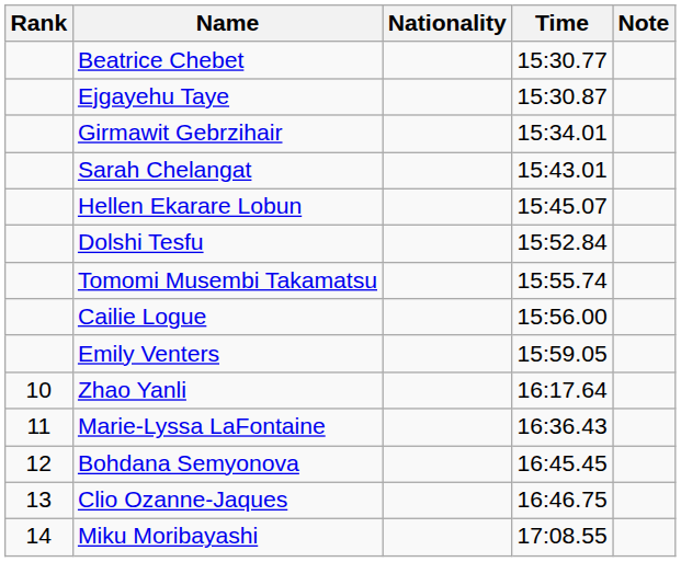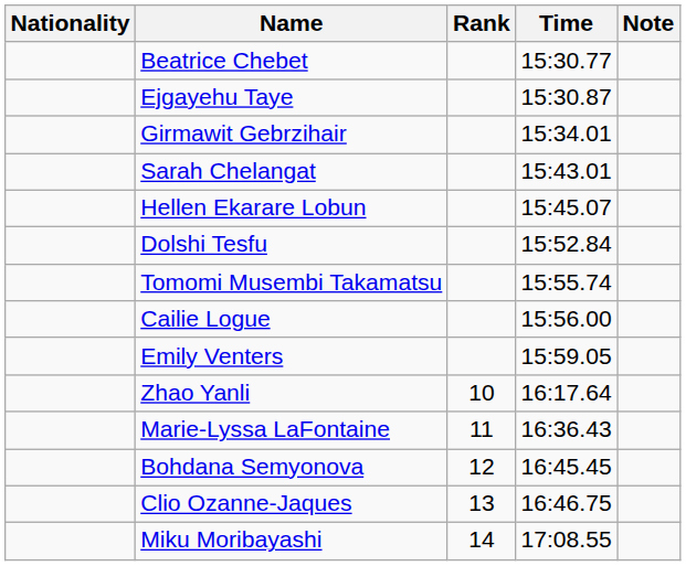columns swapped: Rank <-> Nationality
